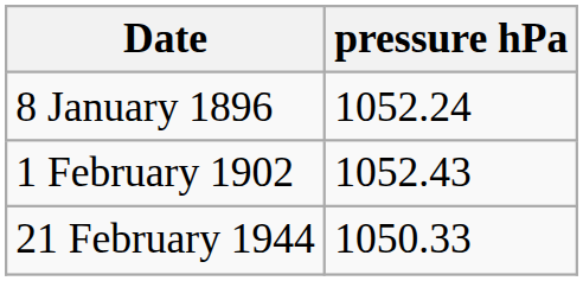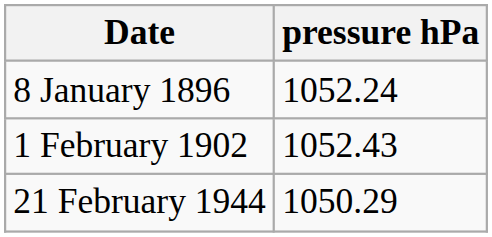21 February 1944 | pressure hPa: 1050.33 -> 1050.29
